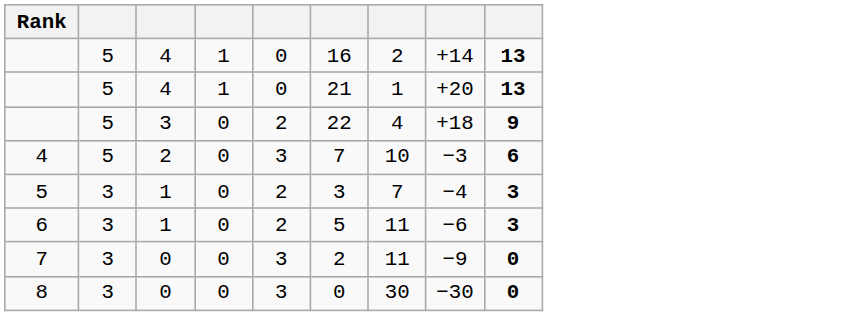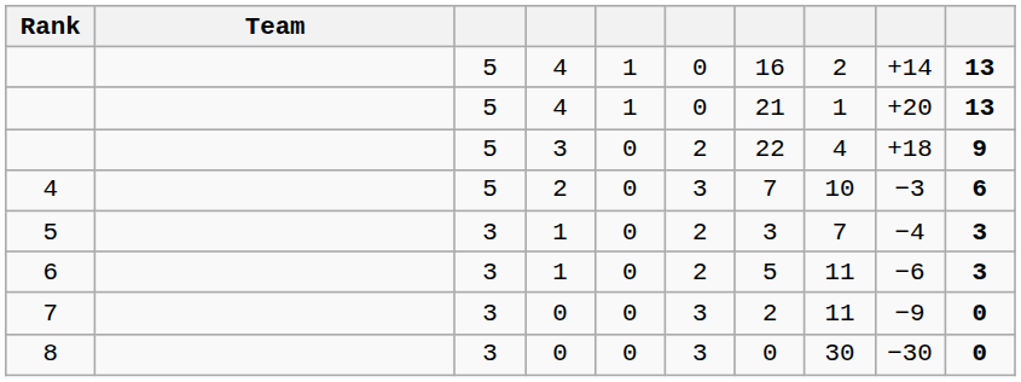+ column: Team
